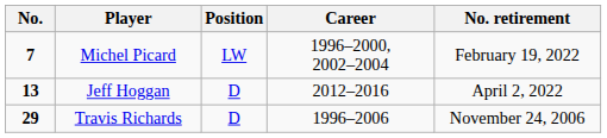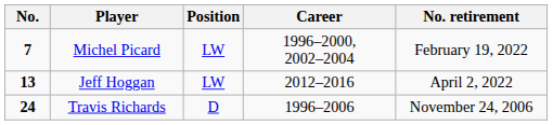Jeff Hoggan | Position: D -> LW
Travis Richards | No.: 29 -> 24
